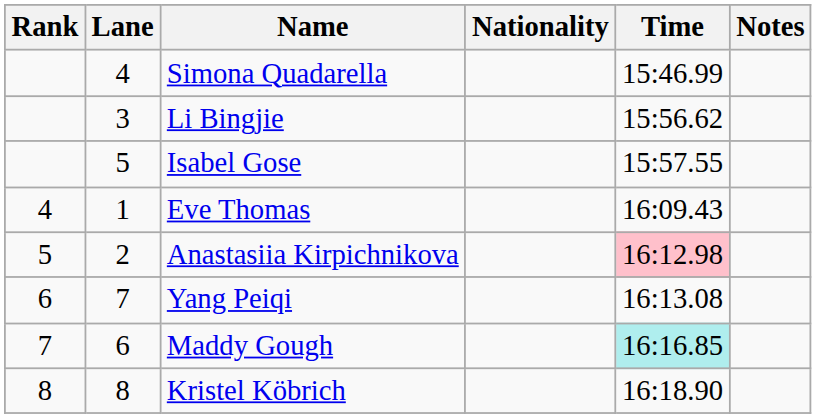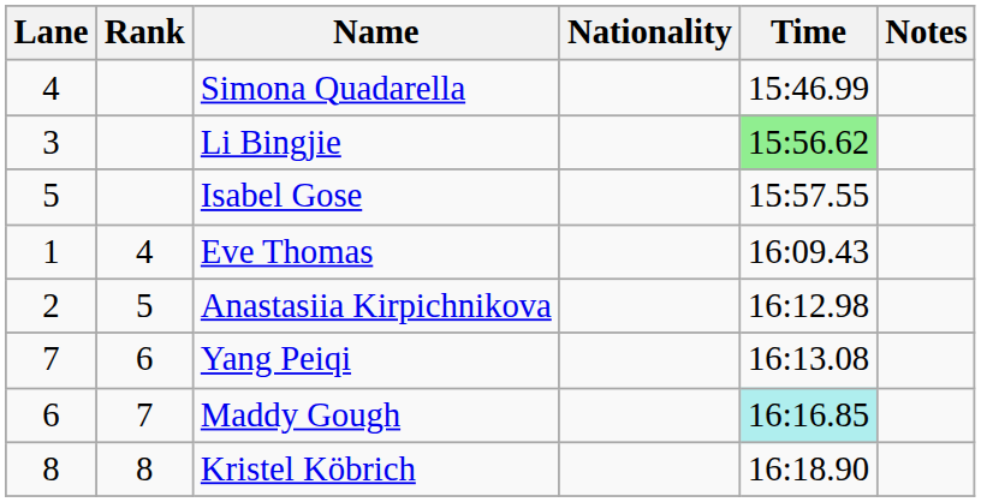columns swapped: Rank <-> Lane
Li Bingjie | Time: no background -> lightgreen background
Anastasiia Kirpichnikova | Time: pink background -> no background
